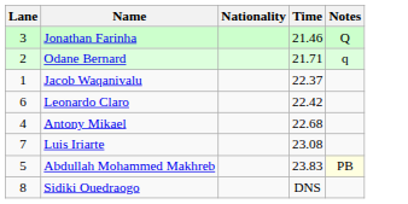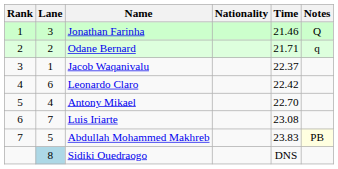+ column: Rank | 1 | 2 | 3 | 4 | 5 | 6 | 7
Antony Mikael | Time: 22.68 -> 22.70
Sidiki Ouedraogo | Lane: no background -> lightblue background
